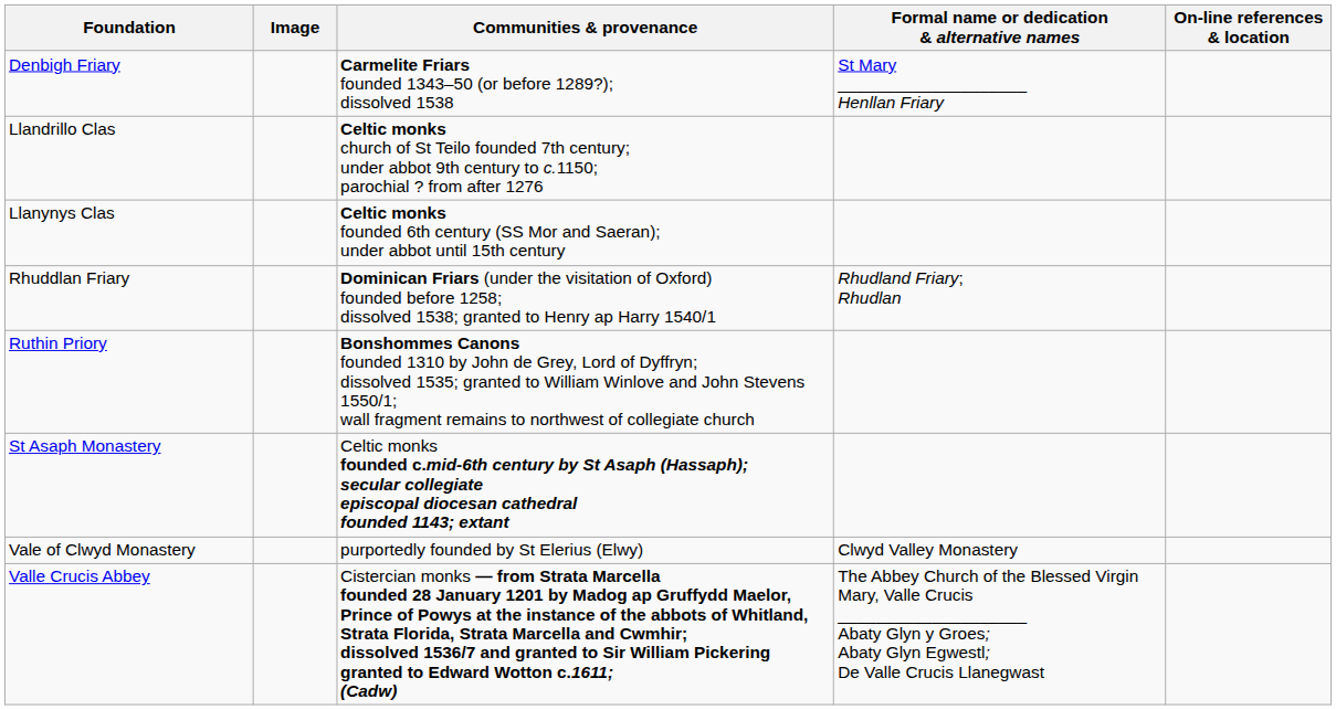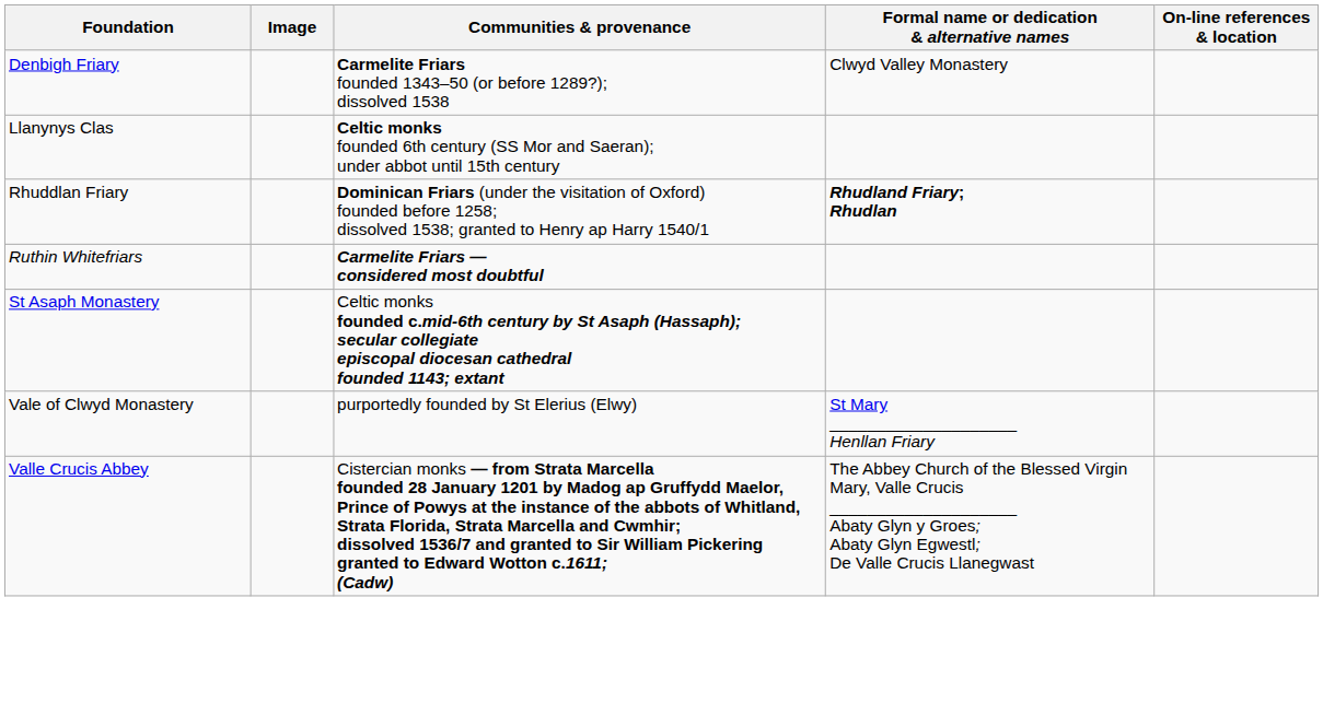Denbigh Friary | Formal name or dedication & alternative names: St Mary ____________________ Henllan Friary -> Clwyd Valley Monastery
- row: Llandrillo Clas | Celtic monks church of St Teilo founded 7th century; under abbot 9th century to c.1150; parochial ? from after 1276
Rhuddlan Friary | Formal name or dedication & alternative names: normal -> bold
- row: Ruthin Priory | Bonshommes Canons founded 1310 by John de Grey, Lord of Dyffryn; dissolved 1535; granted to William Winlove and John Stevens 1550/1; wall fragment remains to northwest of collegiate church
+ row: Ruthin Whitefriars | Carmelite Friars — considered most doubtful
Vale of Clwyd Monastery | Formal name or dedication & alternative names: Clwyd Valley Monastery -> St Mary ____________________ Henllan Friary
